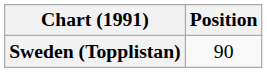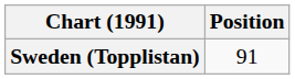Sweden (Topplistan) | Position: 90 -> 91
